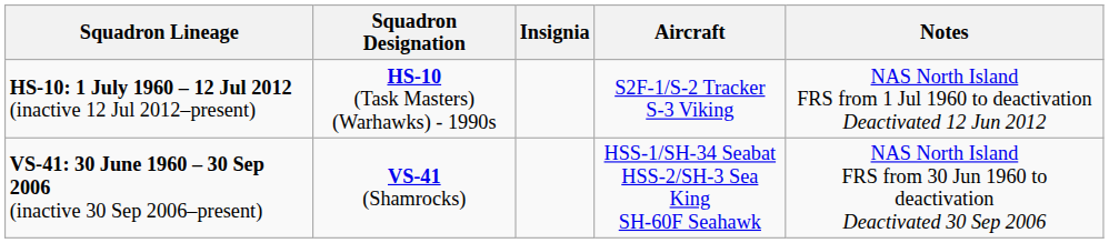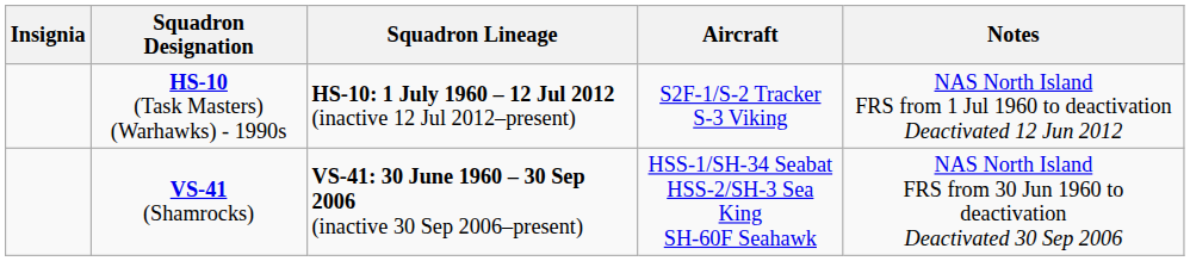columns swapped: Insignia <-> Squadron Lineage
